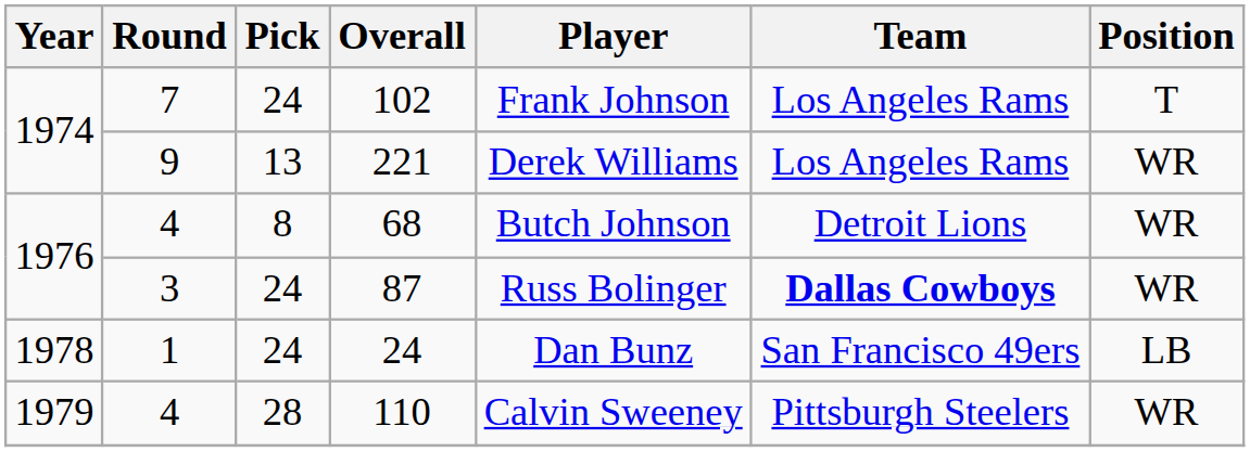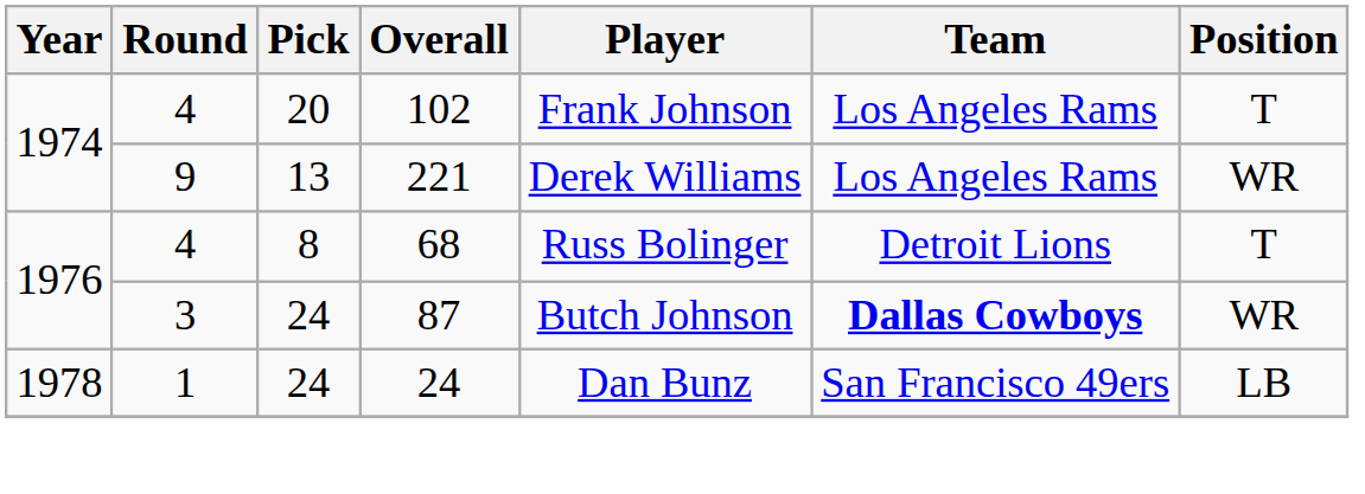102 | Round: 7 -> 4
102 | Pick: 24 -> 20
68 | Player: Butch Johnson -> Russ Bolinger
68 | Position: WR -> T
87 | Player: Russ Bolinger -> Butch Johnson
- row: 1979 | 4 | 28 | 110 | Calvin Sweeney | Pittsburgh Steelers | WR
